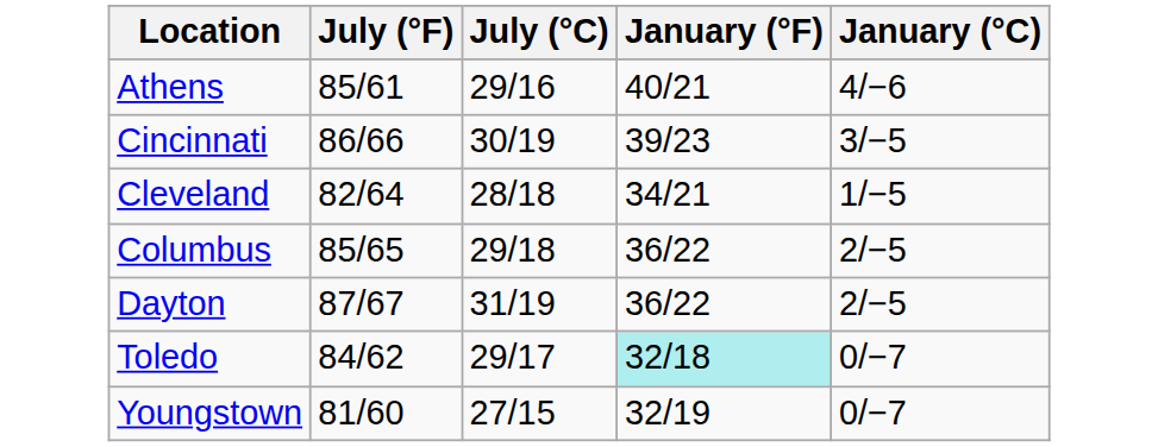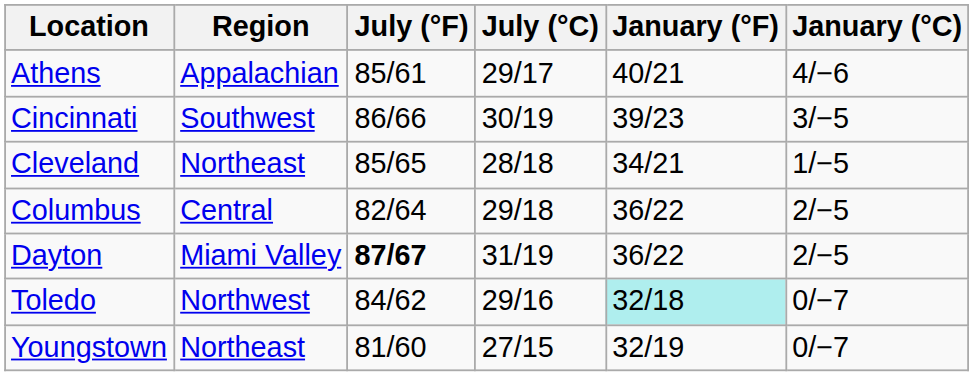+ column: Region | Appalachian | Southwest | Northeast | Central | Miami Valley | Northwest | Northeast
Athens | July (°C): 29/16 -> 29/17
Cleveland | July (°F): 82/64 -> 85/65
Columbus | July (°F): 85/65 -> 82/64
Dayton | July (°F): normal -> bold
Toledo | July (°C): 29/17 -> 29/16
